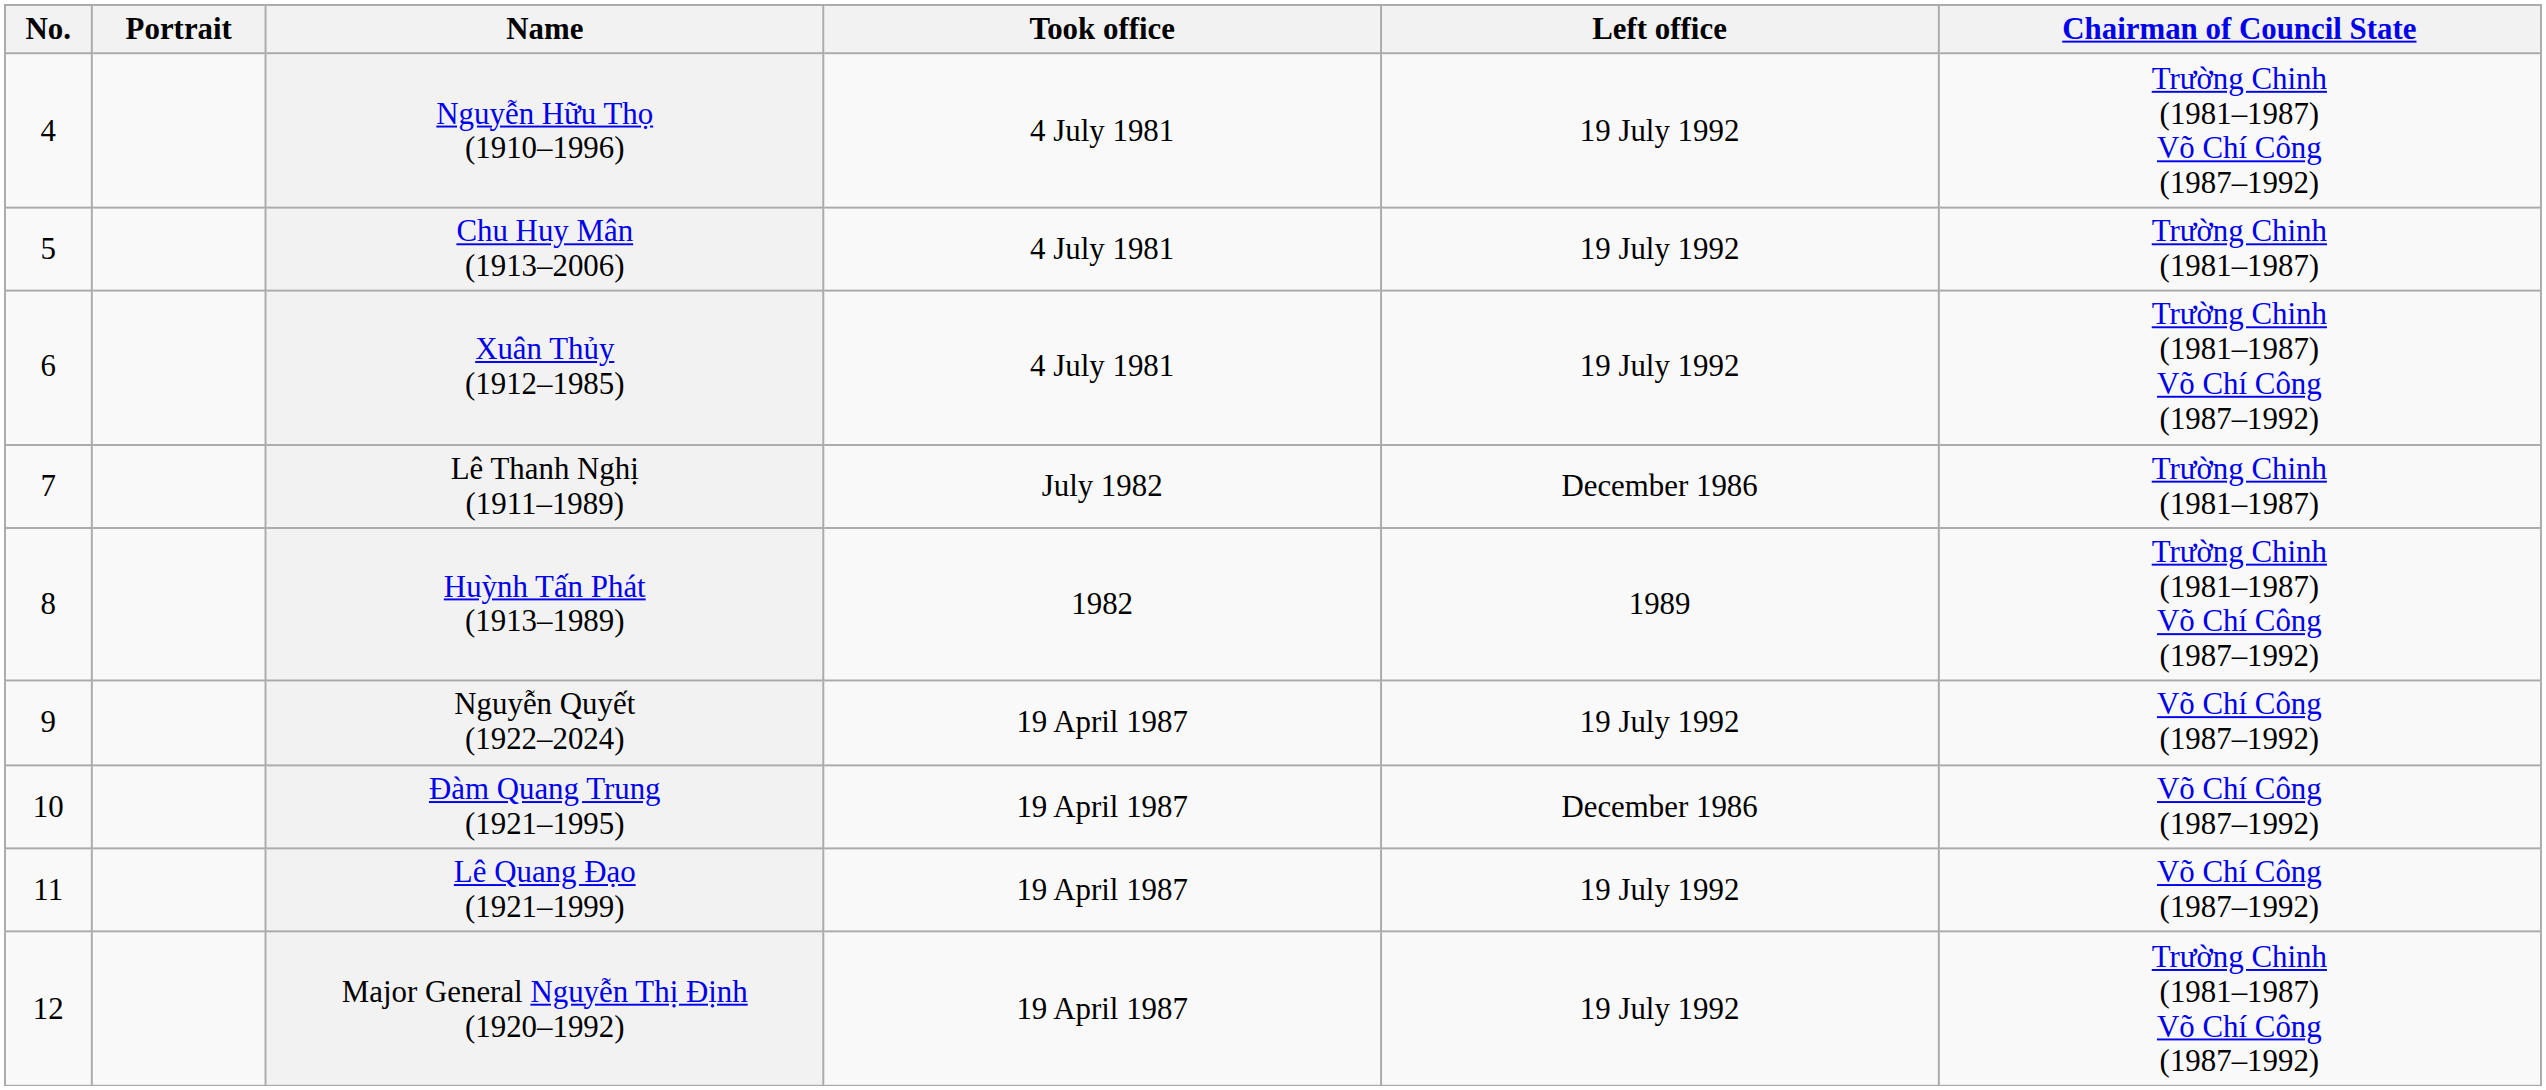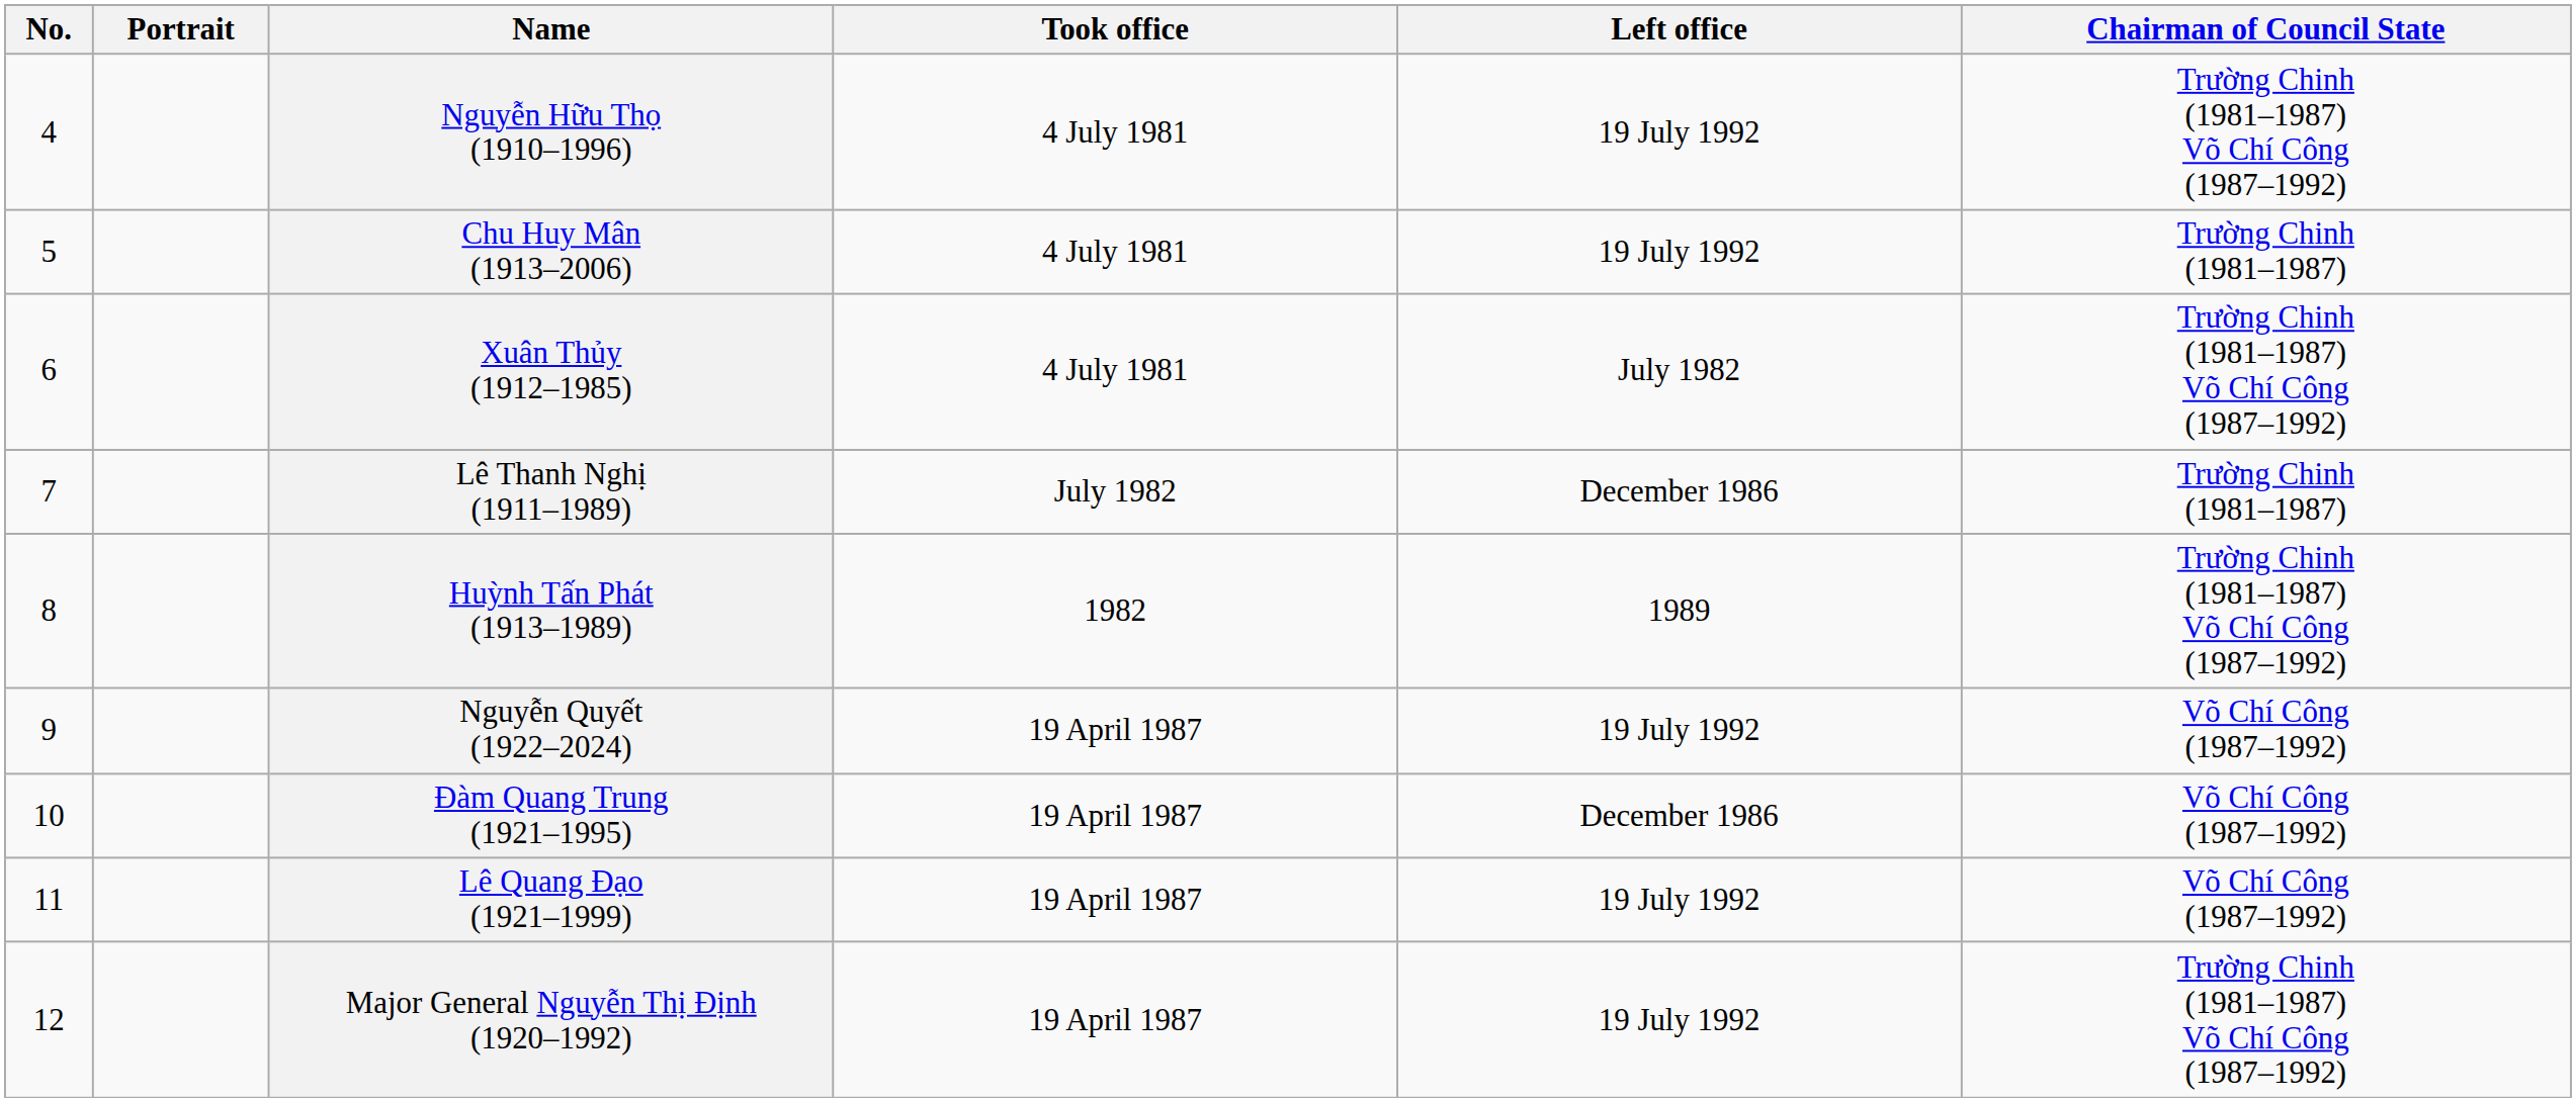Xuân Thủy (1912–1985) | Left office: 19 July 1992 -> July 1982
